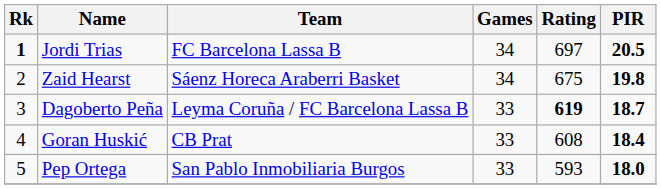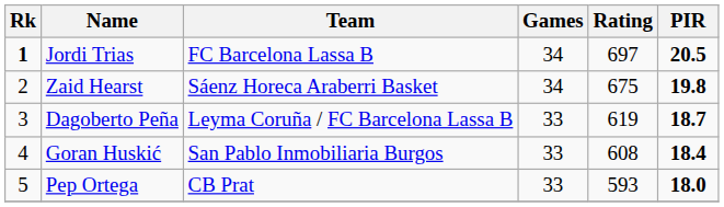Dagoberto Peña | Rating: bold -> normal
Goran Huskić | Team: CB Prat -> San Pablo Inmobiliaria Burgos
Pep Ortega | Team: San Pablo Inmobiliaria Burgos -> CB Prat
